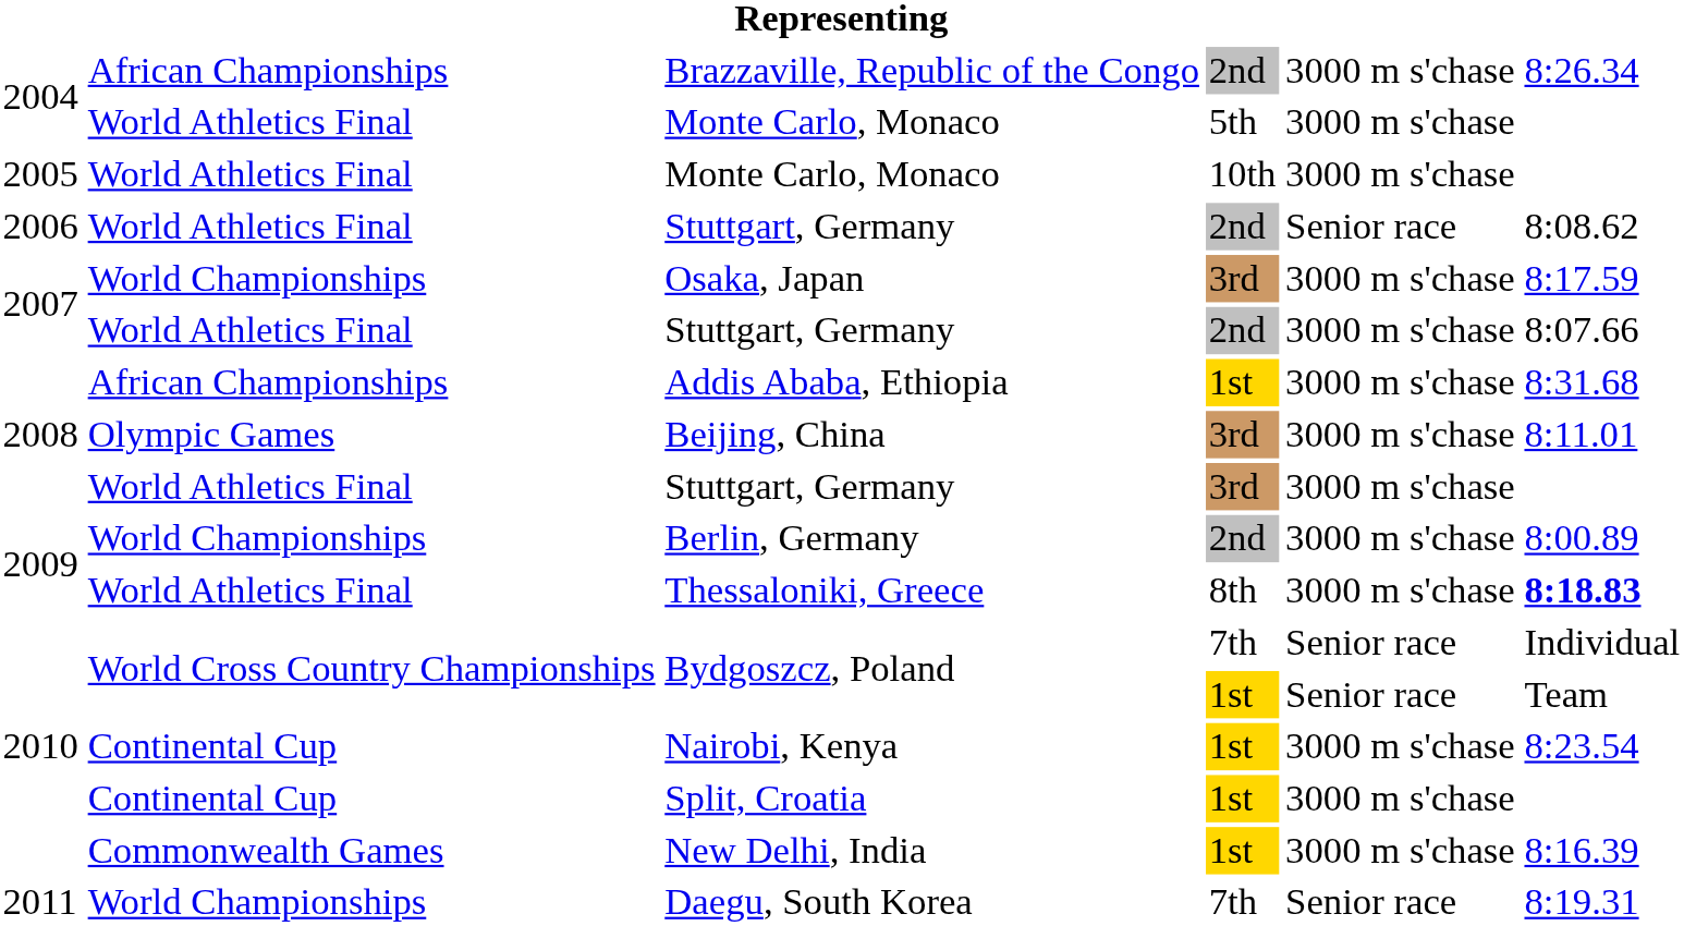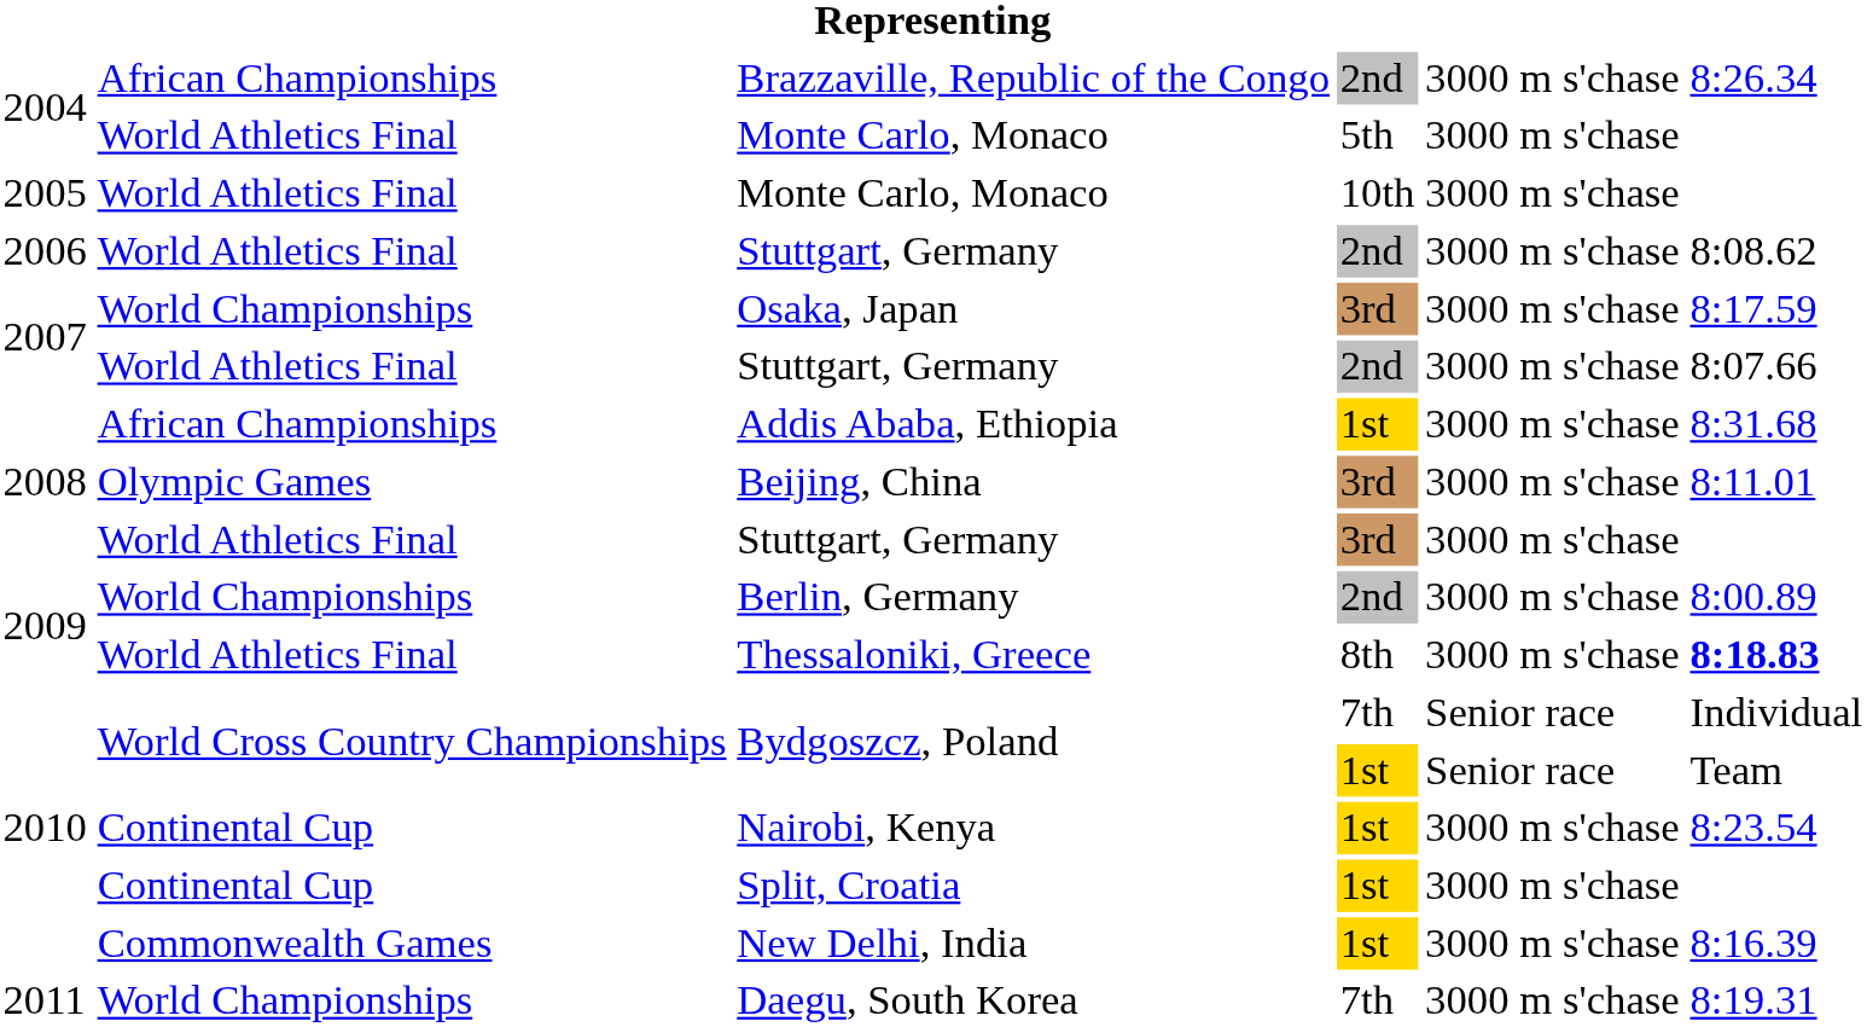2006 / Stuttgart, Germany | column 5: Senior race -> 3000 m s'chase
Daegu, South Korea | column 5: Senior race -> 3000 m s'chase
